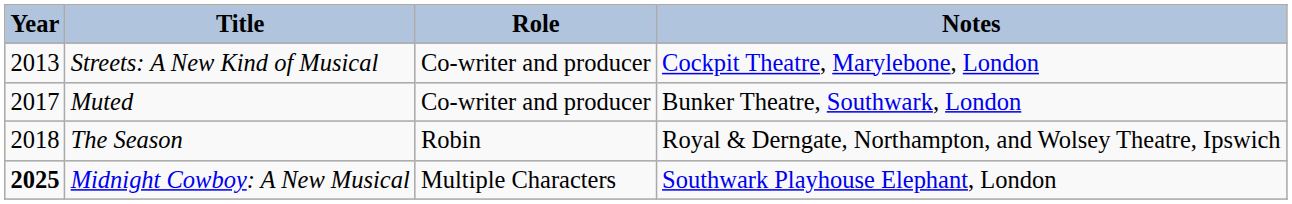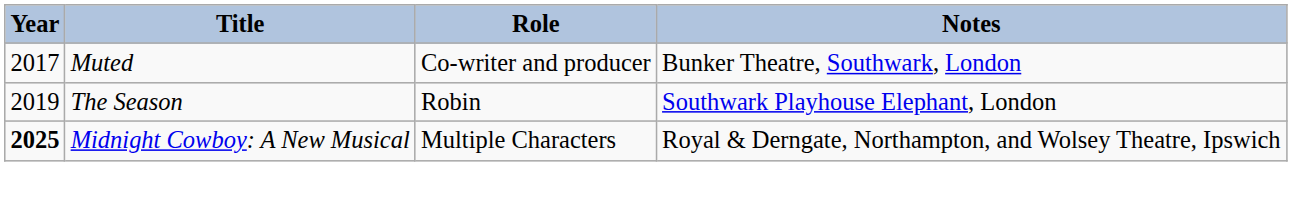- row: 2013 | Streets: A New Kind of Musical | Co-writer and producer | Cockpit Theatre, Marylebone, London
The Season | Year: 2018 -> 2019
The Season | Notes: Royal & Derngate, Northampton, and Wolsey Theatre, Ipswich -> Southwark Playhouse Elephant, London
Midnight Cowboy: A New Musical | Notes: Southwark Playhouse Elephant, London -> Royal & Derngate, Northampton, and Wolsey Theatre, Ipswich
